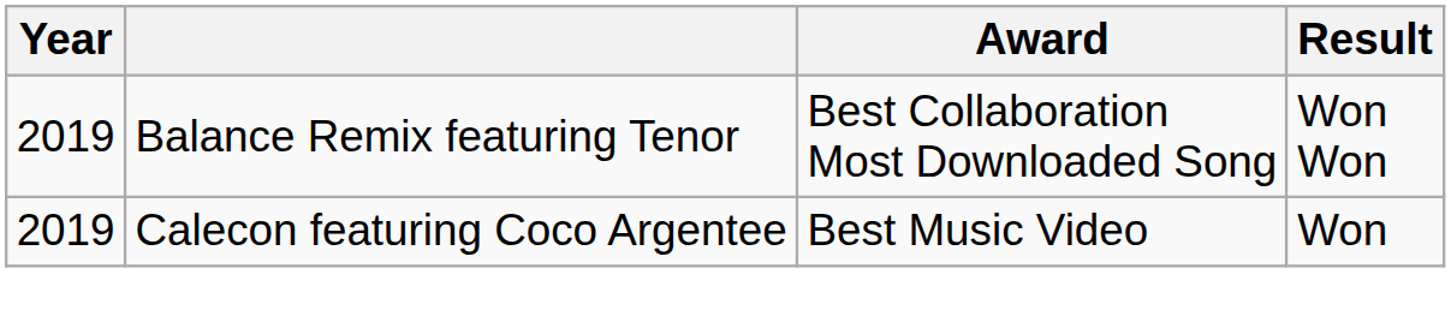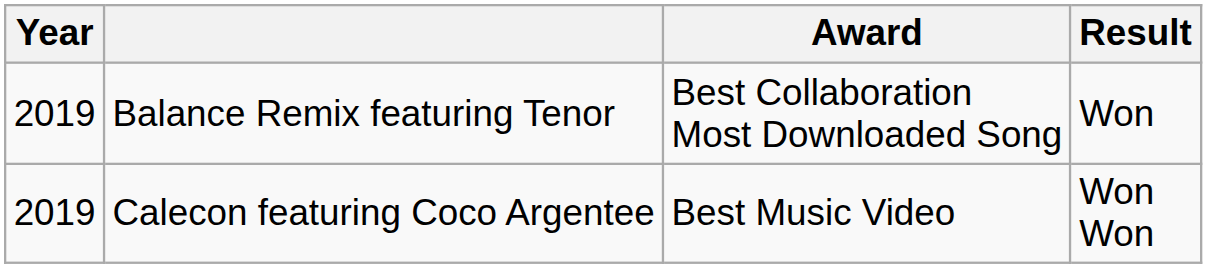Balance Remix featuring Tenor | Result: Won Won -> Won
Calecon featuring Coco Argentee | Result: Won -> Won Won
